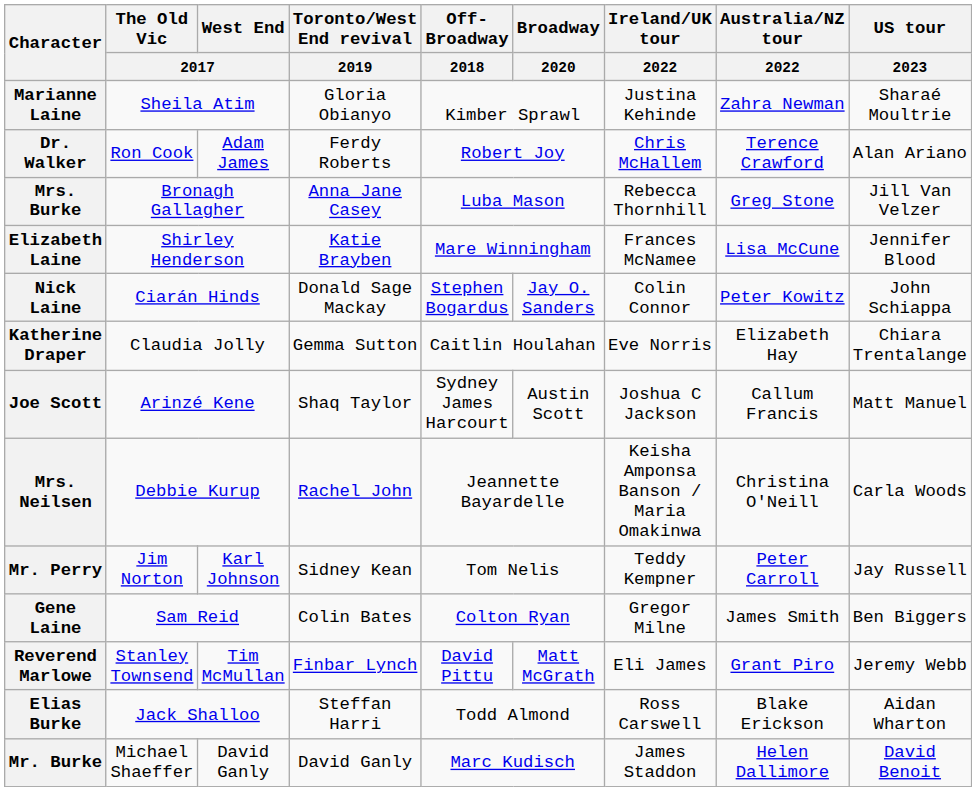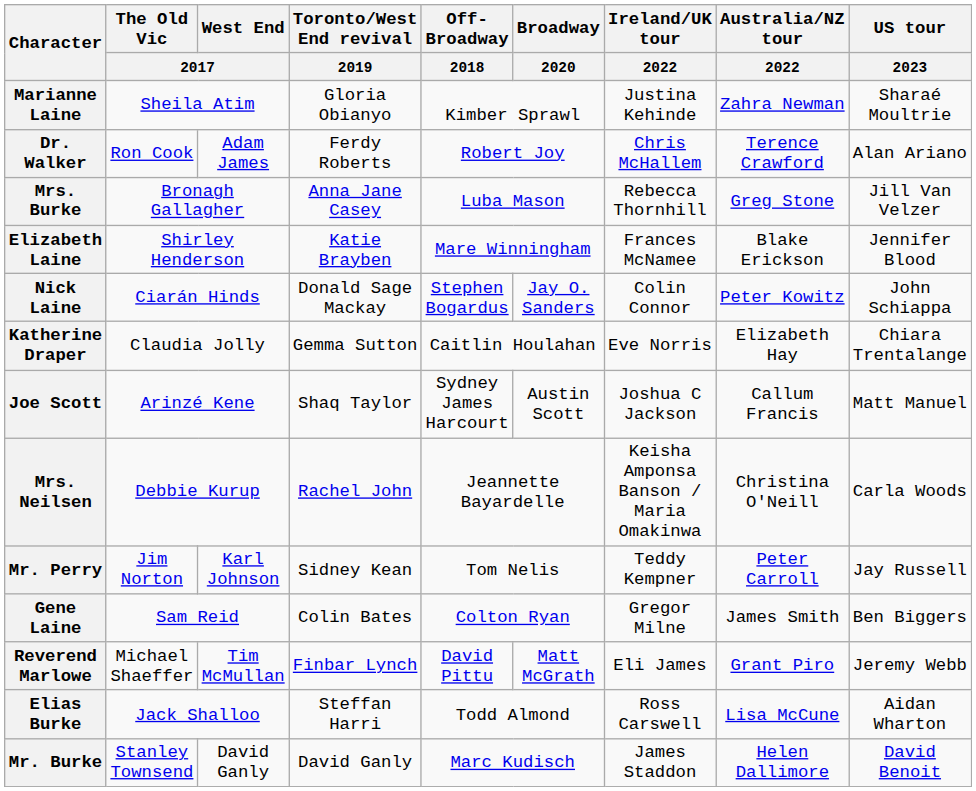Elizabeth Laine | Australia/NZ tour / 2022: Lisa McCune -> Blake Erickson
Reverend Marlowe | The Old Vic / 2017: Stanley Townsend -> Michael Shaeffer
Elias Burke | Australia/NZ tour / 2022: Blake Erickson -> Lisa McCune
Mr. Burke | The Old Vic / 2017: Michael Shaeffer -> Stanley Townsend
